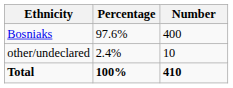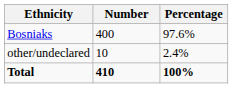columns swapped: Number <-> Percentage
